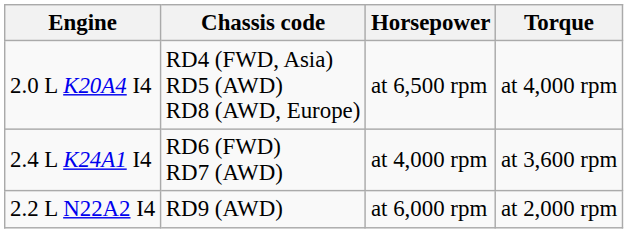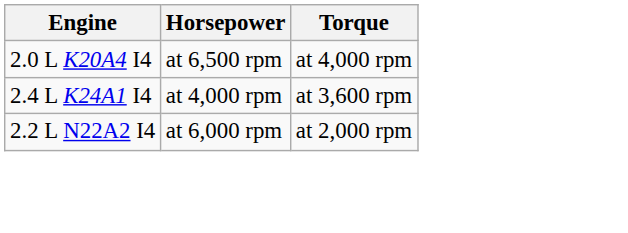- column: Chassis code | RD4 (FWD, Asia) RD5 (AWD) RD8 (AWD, Europe) | RD6 (FWD) RD7 (AWD) | RD9 (AWD)
